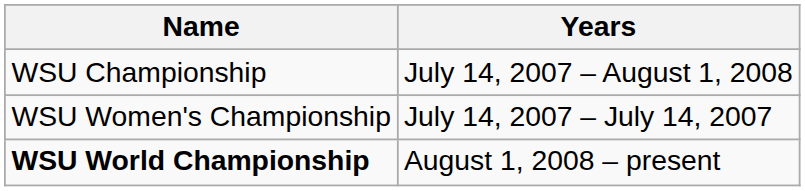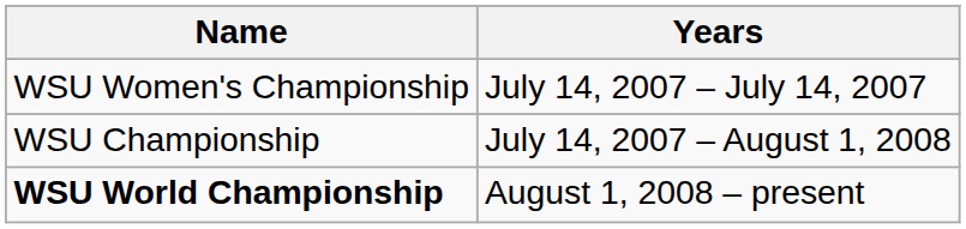rows swapped: WSU Women's Championship <-> WSU Championship
